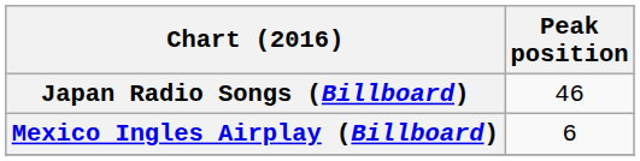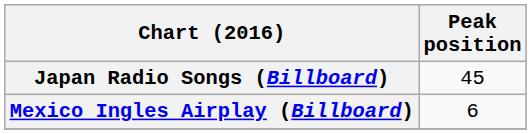Japan Radio Songs (Billboard) | Peak position: 46 -> 45
